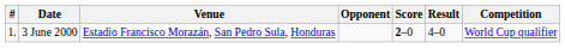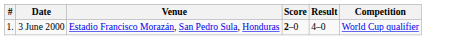- column: Opponent
